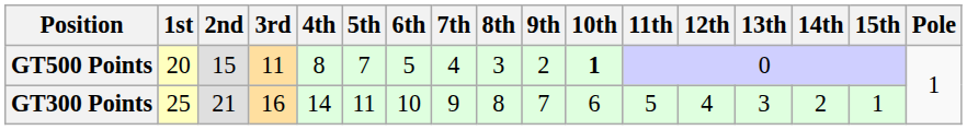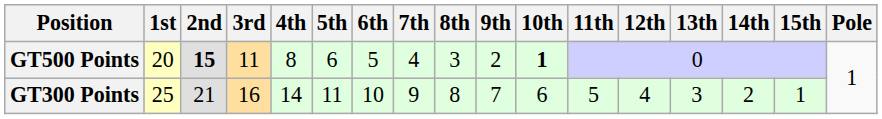GT500 Points | 2nd: normal -> bold
GT500 Points | 5th: 7 -> 6
